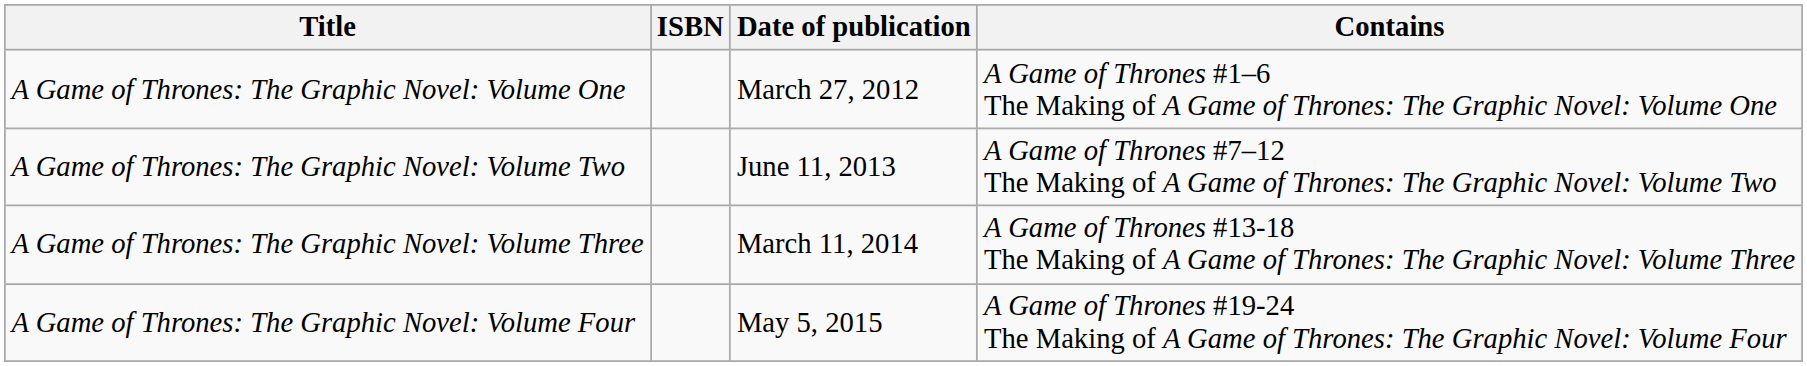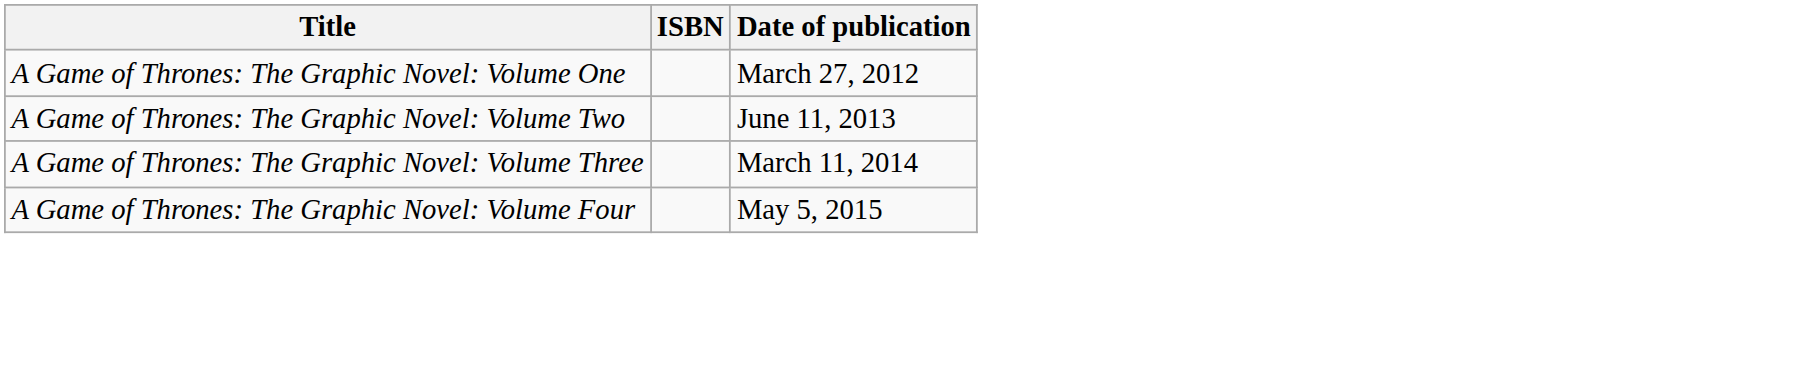- column: Contains | A Game of Thrones #1–6 The Making of A Game of Thrones: The Graphic Novel: Volume One | A Game of Thrones #7–12 The Making of A Game of Thrones: The Graphic Novel: Volume Two | A Game of Thrones #13-18 The Making of A Game of Thrones: The Graphic Novel: Volume Three | A Game of Thrones #19-24 The Making of A Game of Thrones: The Graphic Novel: Volume Four
